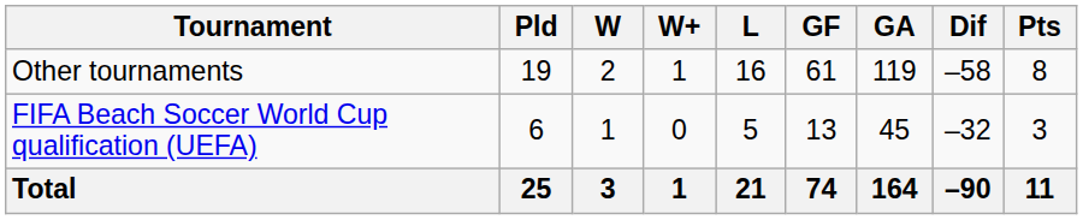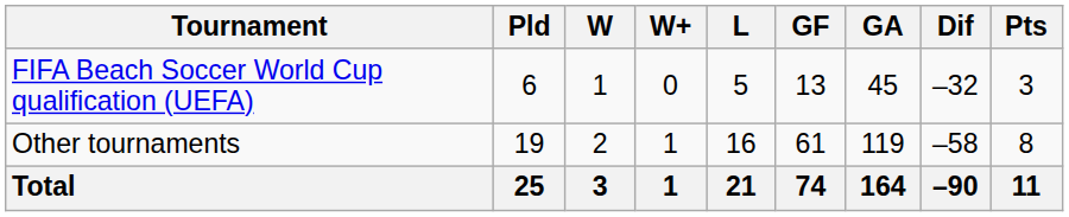rows swapped: FIFA Beach Soccer World Cup qualification (UEFA) <-> Other tournaments
